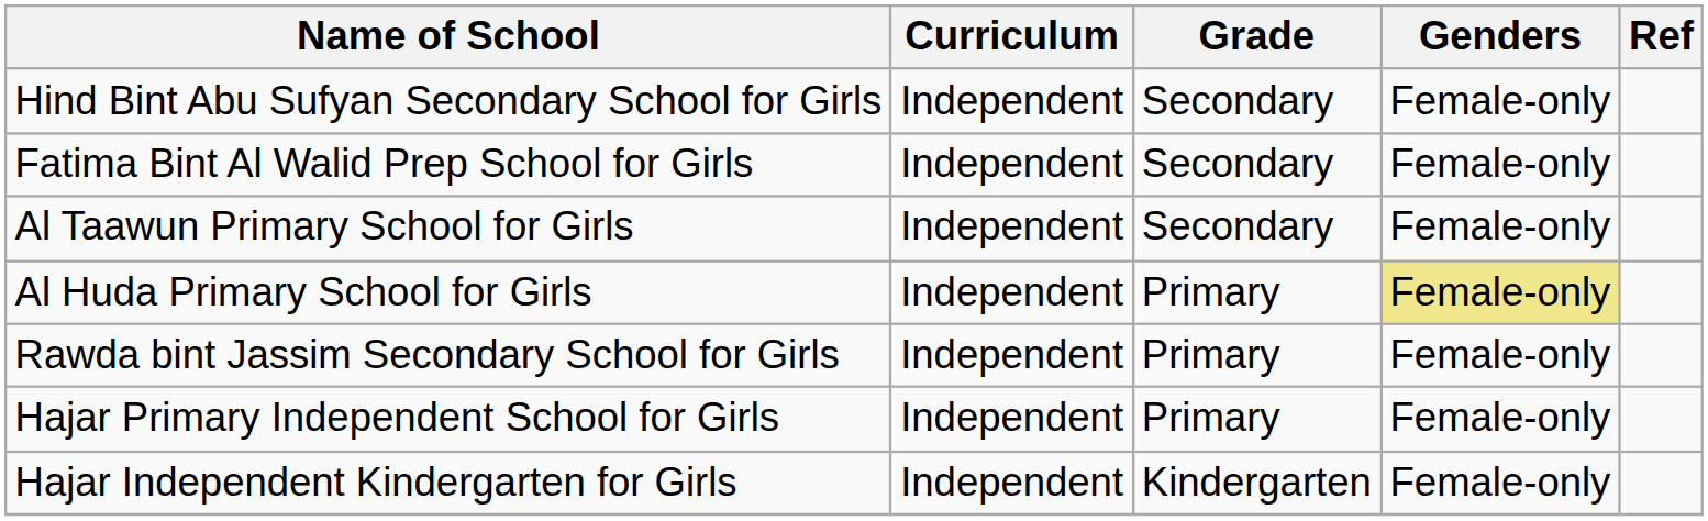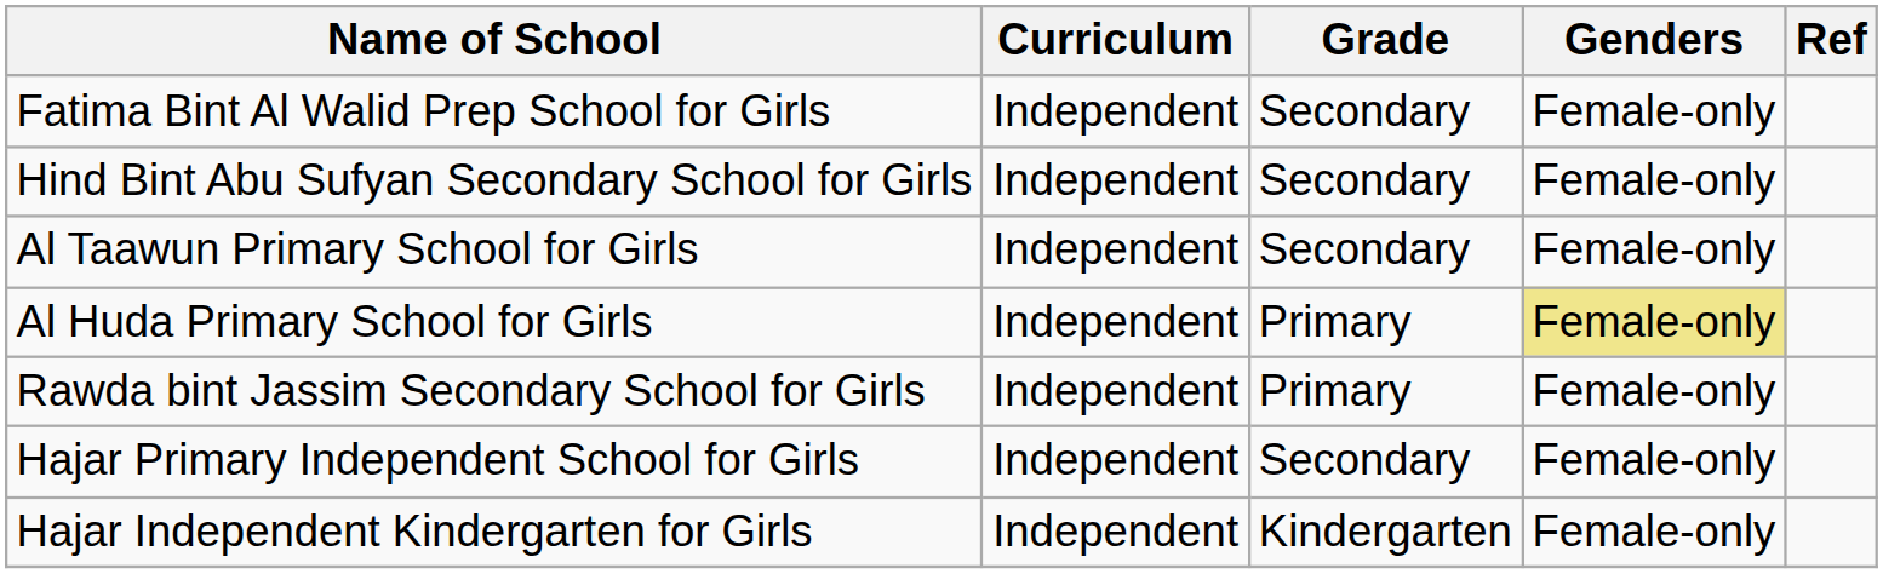rows swapped: Hind Bint Abu Sufyan Secondary School for Girls <-> Fatima Bint Al Walid Prep School for Girls
Hajar Primary Independent School for Girls | Grade: Primary -> Secondary
